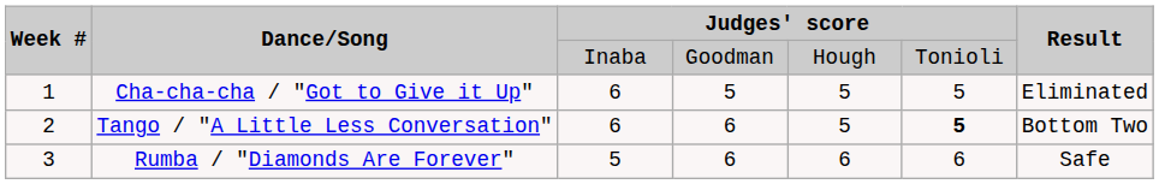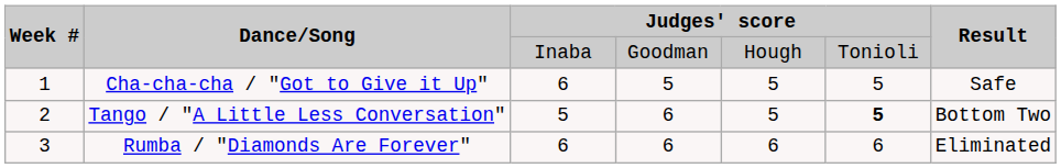Cha-cha-cha / "Got to Give it Up" | Result: Eliminated -> Safe
Tango / "A Little Less Conversation" | column 3: 6 -> 5
Rumba / "Diamonds Are Forever" | column 3: 5 -> 6
Rumba / "Diamonds Are Forever" | Result: Safe -> Eliminated
